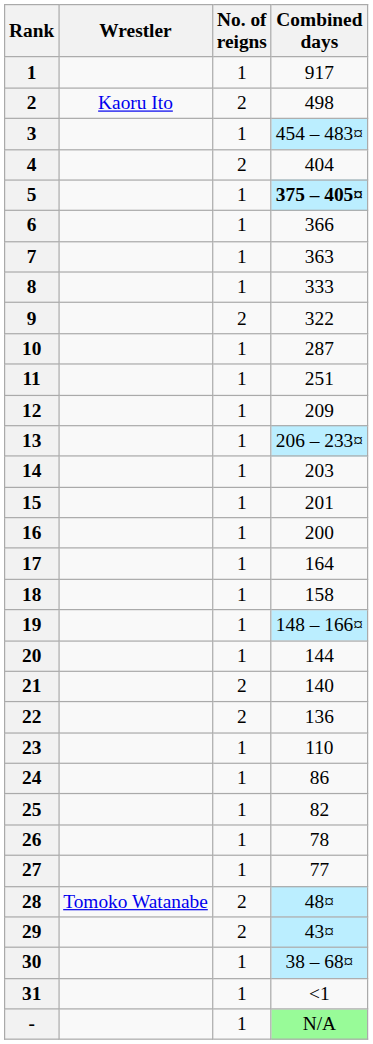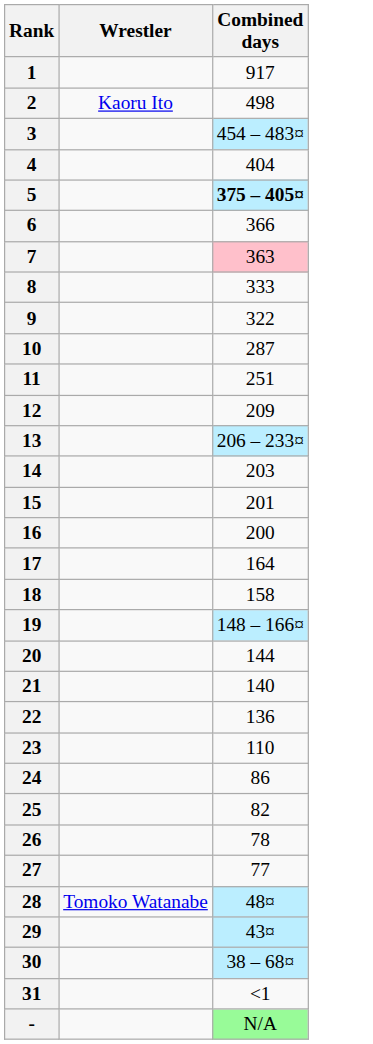- column: No. of reigns | 1 | 2 | 1 | 2 | 1 | 1 | 1 | 1 | 2 | 1 | 1 | 1 | 1 | 1 | 1 | 1 | 1 | 1 | 1 | 1 | 2 | 2 | 1 | 1 | 1 | 1 | 1 | 2 | 2 | 1 | 1 | 1
7 | Combined days: no background -> pink background
